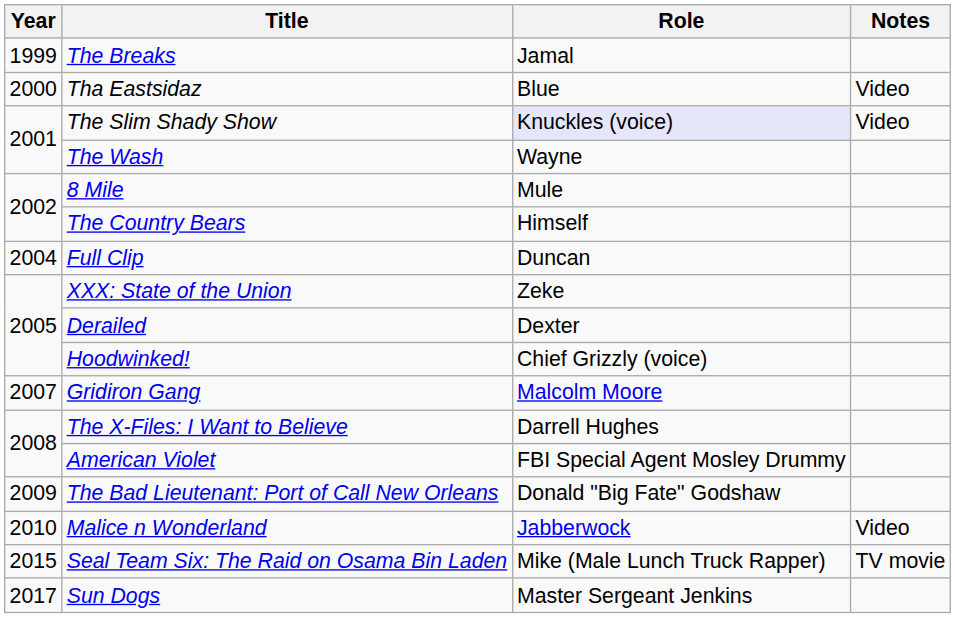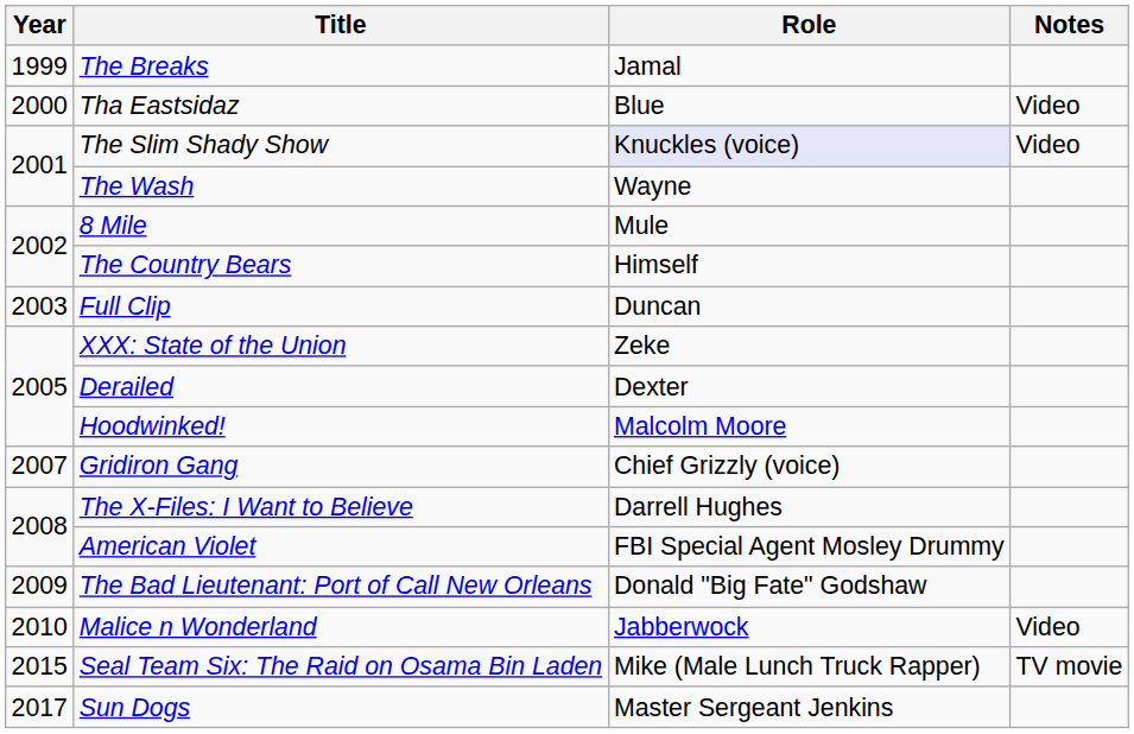Full Clip | Year: 2004 -> 2003
Hoodwinked! | Role: Chief Grizzly (voice) -> Malcolm Moore
Gridiron Gang | Role: Malcolm Moore -> Chief Grizzly (voice)
